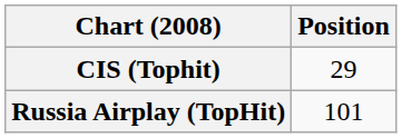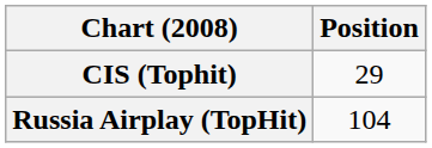Russia Airplay (TopHit) | Position: 101 -> 104
